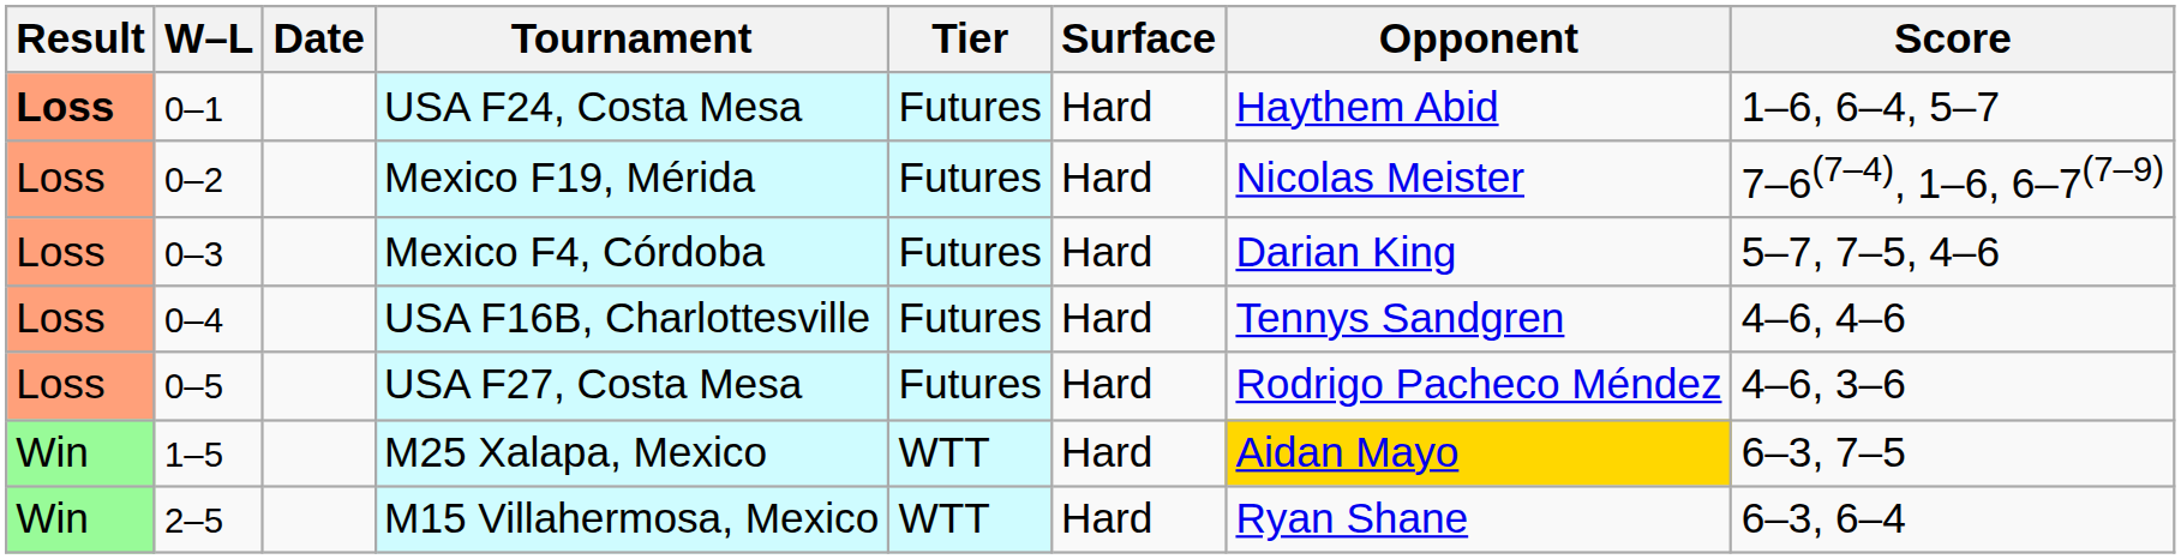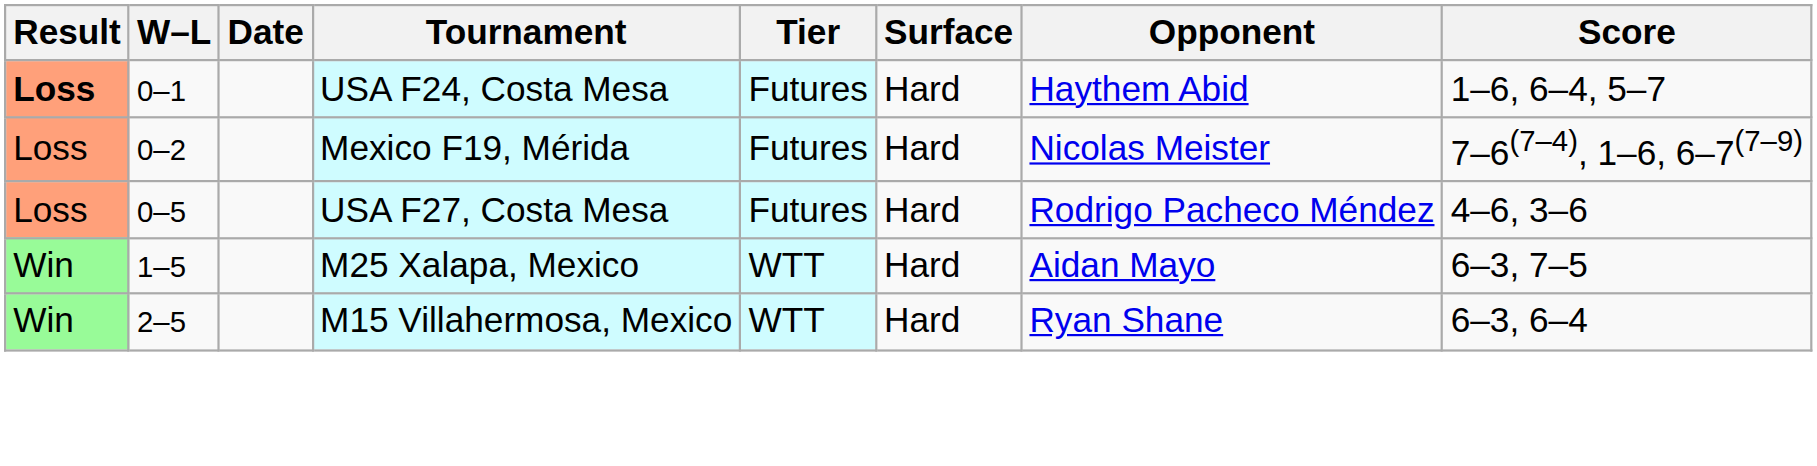- row: Loss | 0–3 | Mexico F4, Córdoba | Futures | Hard | Darian King | 5–7, 7–5, 4–6
- row: Loss | 0–4 | USA F16B, Charlottesville | Futures | Hard | Tennys Sandgren | 4–6, 4–6
M25 Xalapa, Mexico | Opponent: gold background -> no background
